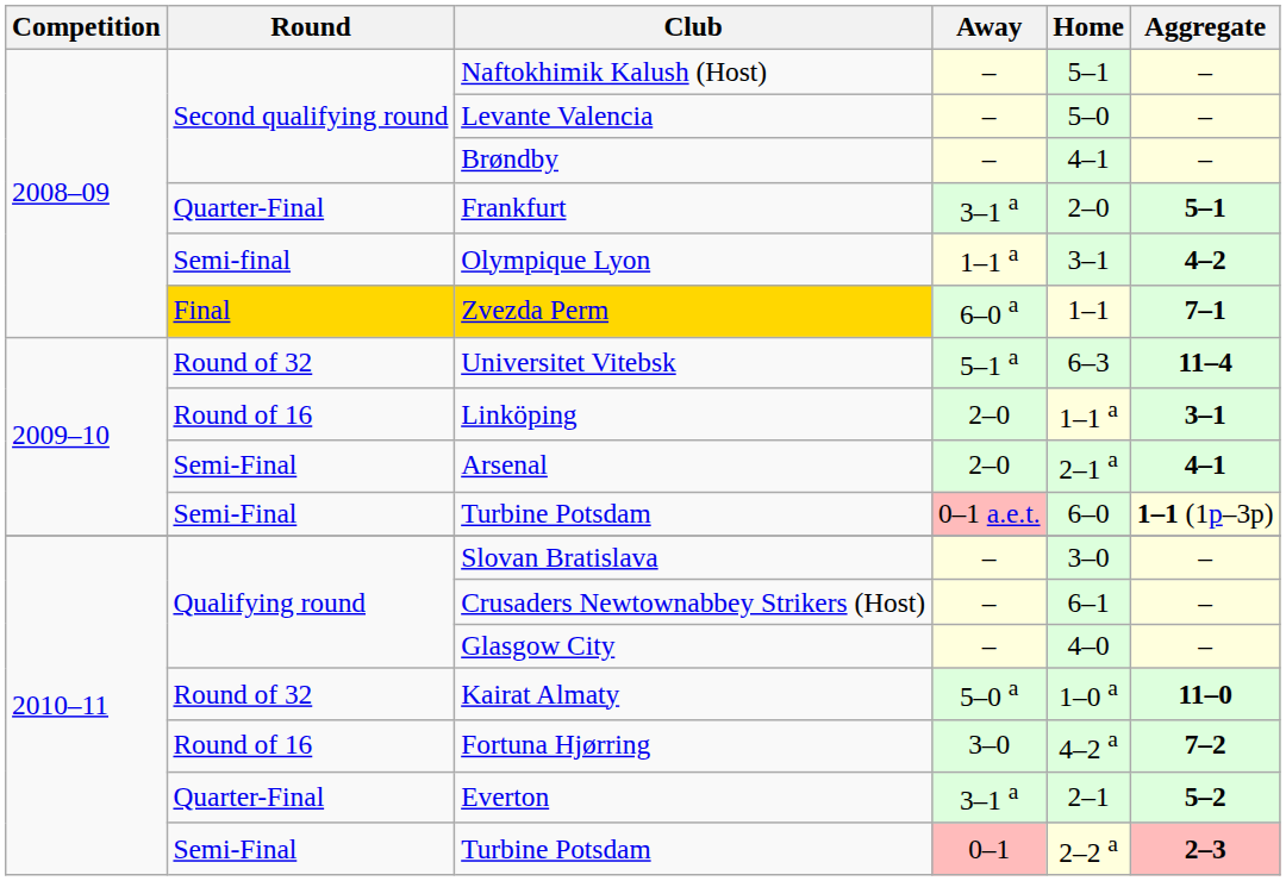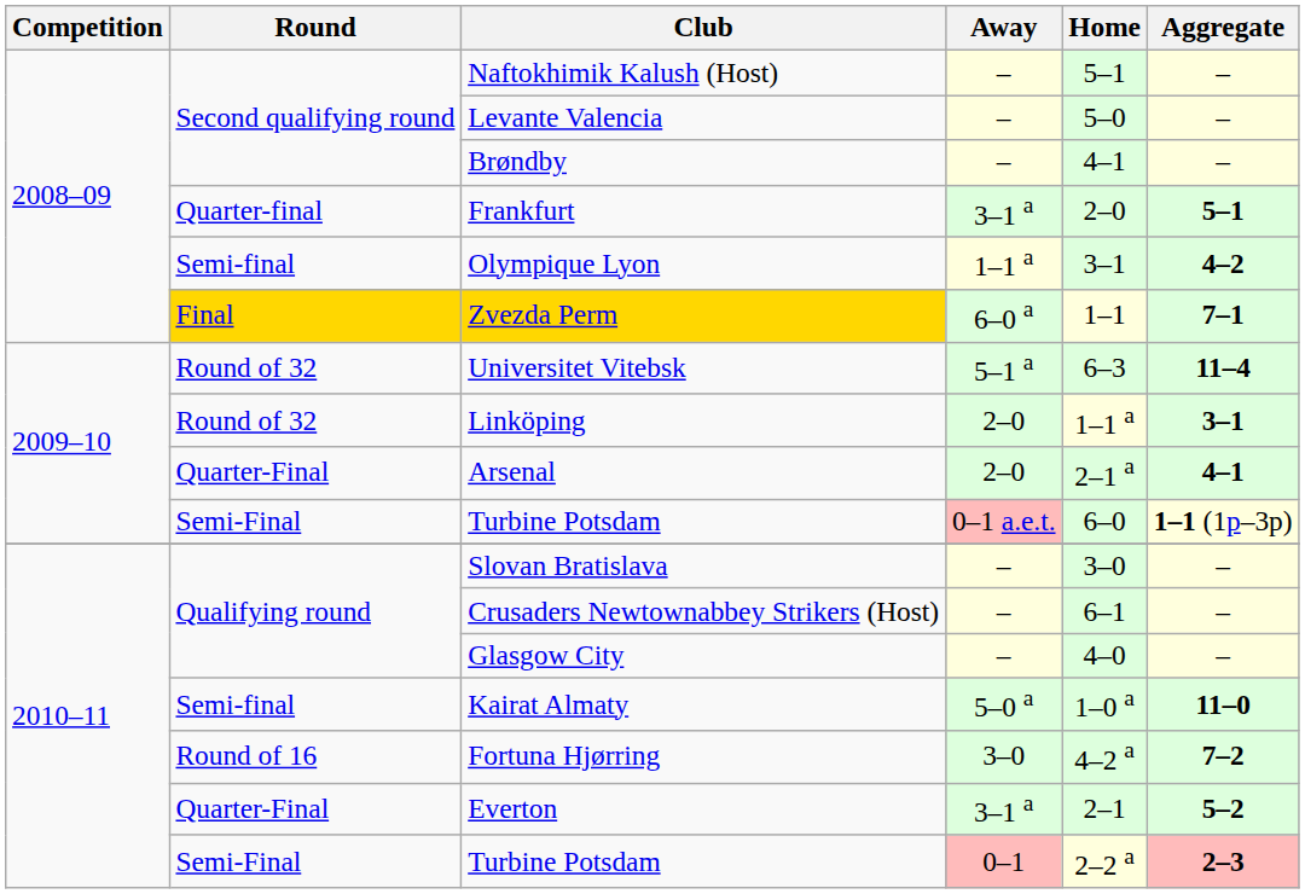Frankfurt | Round: Quarter-Final -> Quarter-final
Linköping | Round: Round of 16 -> Round of 32
Arsenal | Round: Semi-Final -> Quarter-Final
Kairat Almaty | Round: Round of 32 -> Semi-final
